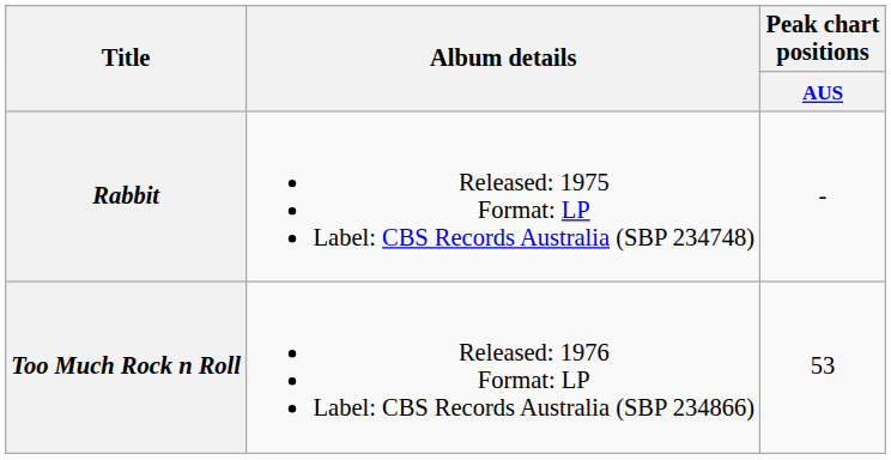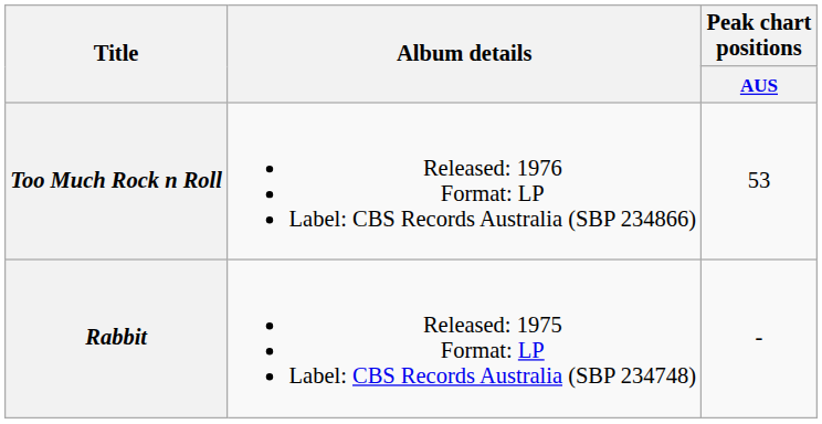rows swapped: Rabbit <-> Too Much Rock n Roll
